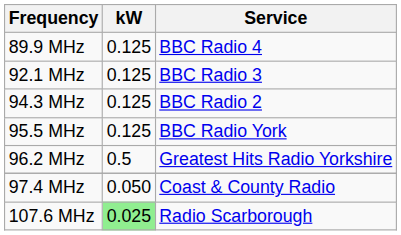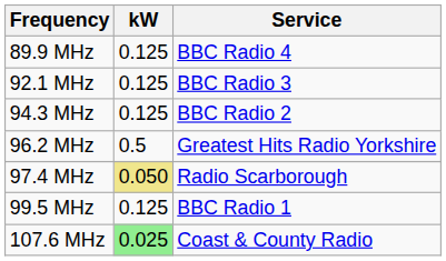- row: 95.5 MHz | 0.125 | BBC Radio York
97.4 MHz | kW: no background -> khaki background
97.4 MHz | Service: Coast & County Radio -> Radio Scarborough
+ row: 99.5 MHz | 0.125 | BBC Radio 1
107.6 MHz | Service: Radio Scarborough -> Coast & County Radio
